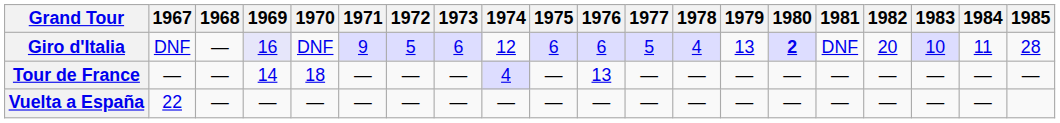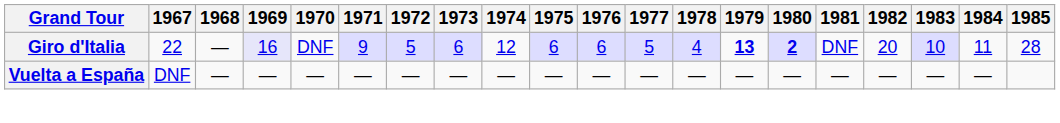Giro d'Italia | 1967: DNF -> 22
Giro d'Italia | 1979: normal -> bold
- row: Tour de France | — | — | 14 | 18 | — | — | — | 4 | — | 13 | — | — | — | — | — | — | — | — | —
Vuelta a España | 1967: 22 -> DNF
